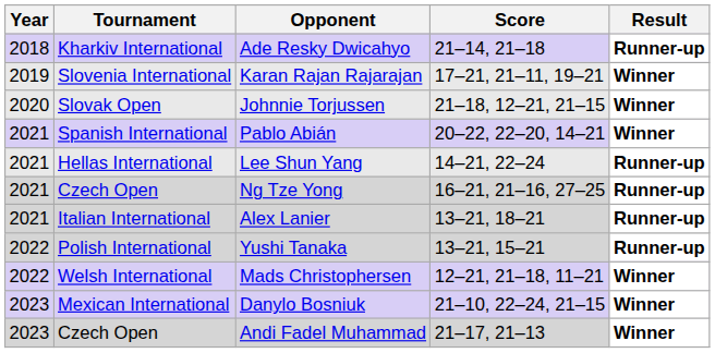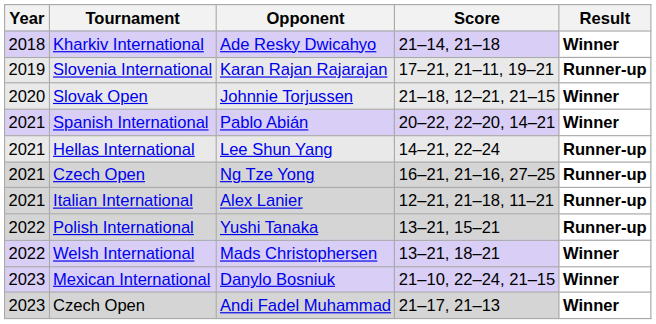Ade Resky Dwicahyo | Result: Runner-up -> Winner
Karan Rajan Rajarajan | Result: Winner -> Runner-up
Alex Lanier | Score: 13–21, 18–21 -> 12–21, 21–18, 11–21
Mads Christophersen | Score: 12–21, 21–18, 11–21 -> 13–21, 18–21
